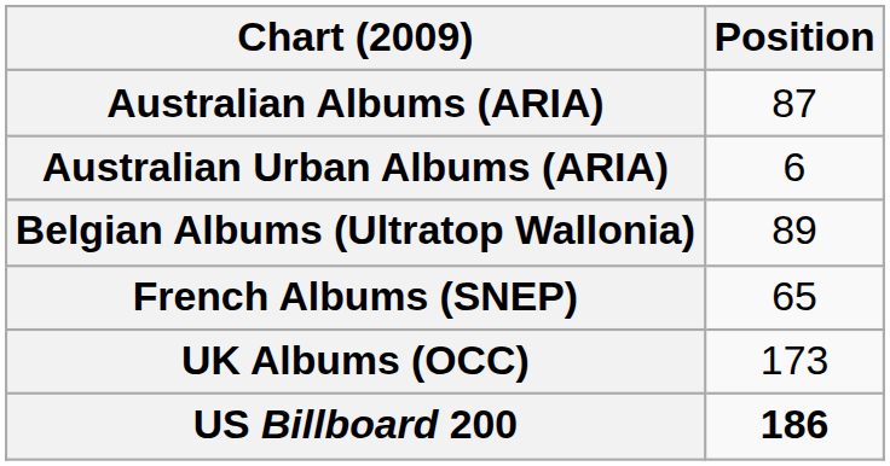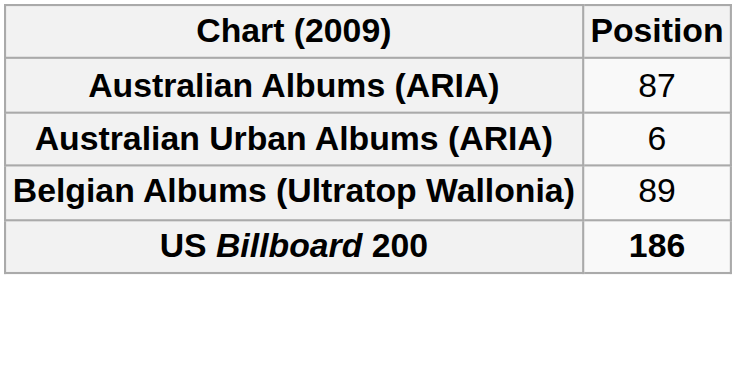- row: French Albums (SNEP) | 65
- row: UK Albums (OCC) | 173
